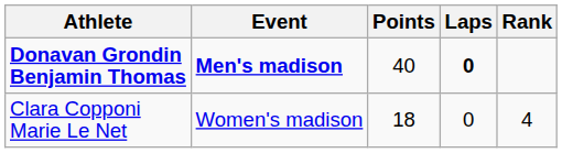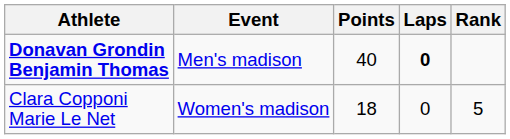Donavan Grondin Benjamin Thomas | Event: bold -> normal
Clara Copponi Marie Le Net | Rank: 4 -> 5
